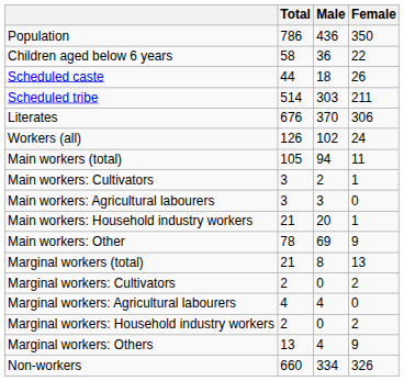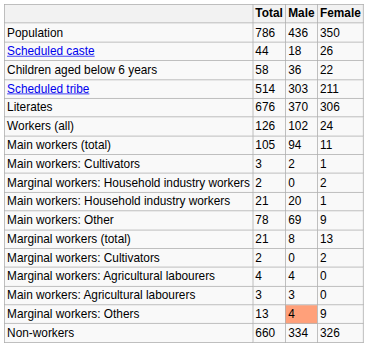rows swapped: Children aged below 6 years <-> Scheduled caste
rows swapped: Main workers: Agricultural labourers <-> Marginal workers: Household industry workers
Marginal workers: Others | Male: no background -> lightsalmon background
